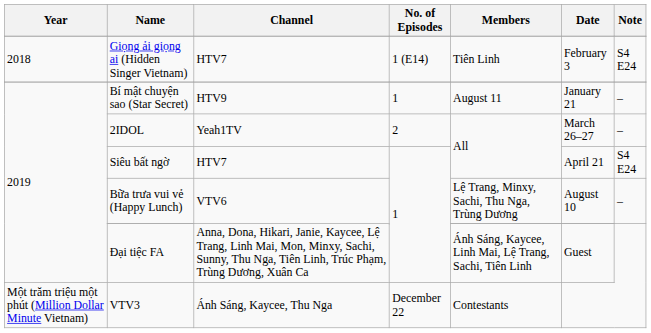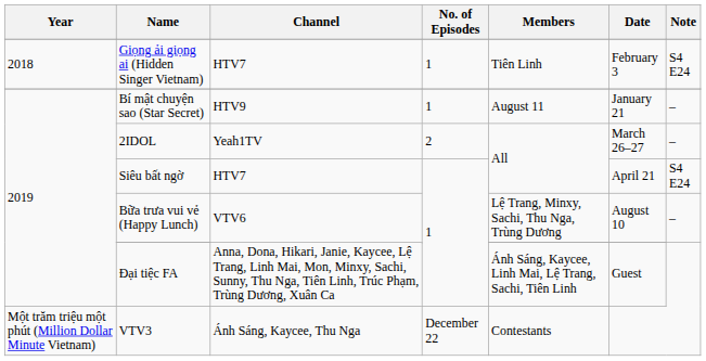Giọng ải giọng ai (Hidden Singer Vietnam) | No. of Episodes: 1 (E14) -> 1
